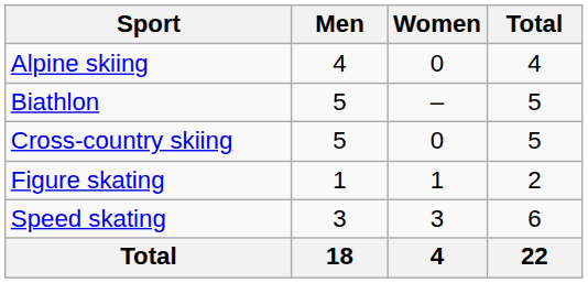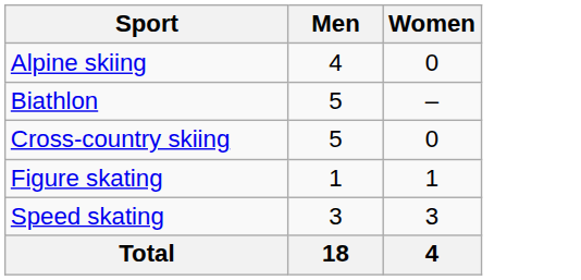- column: Total | 4 | 5 | 5 | 2 | 6 | 22
